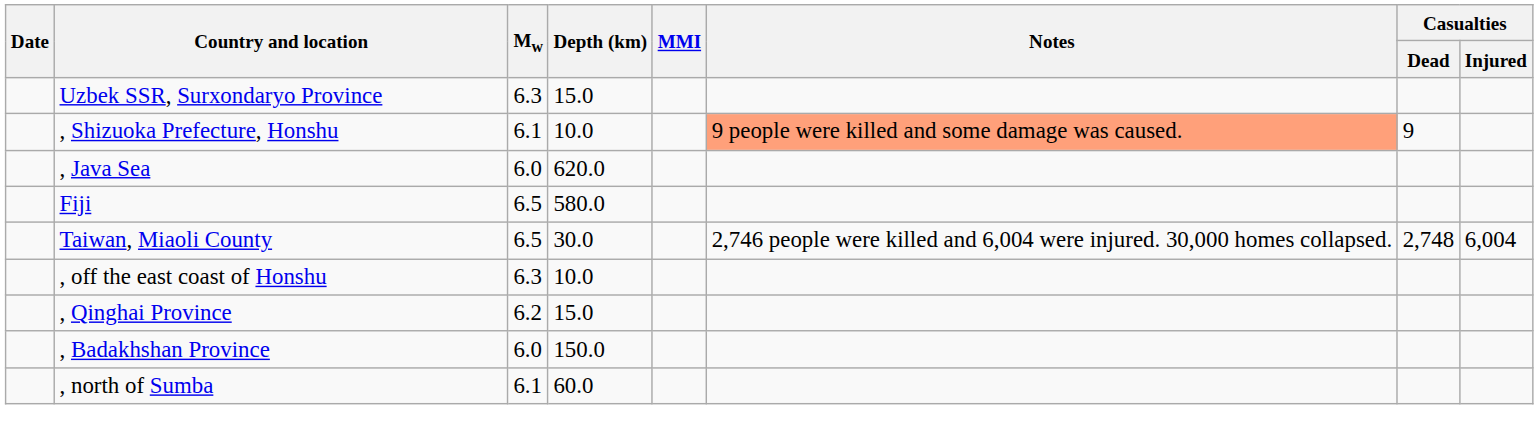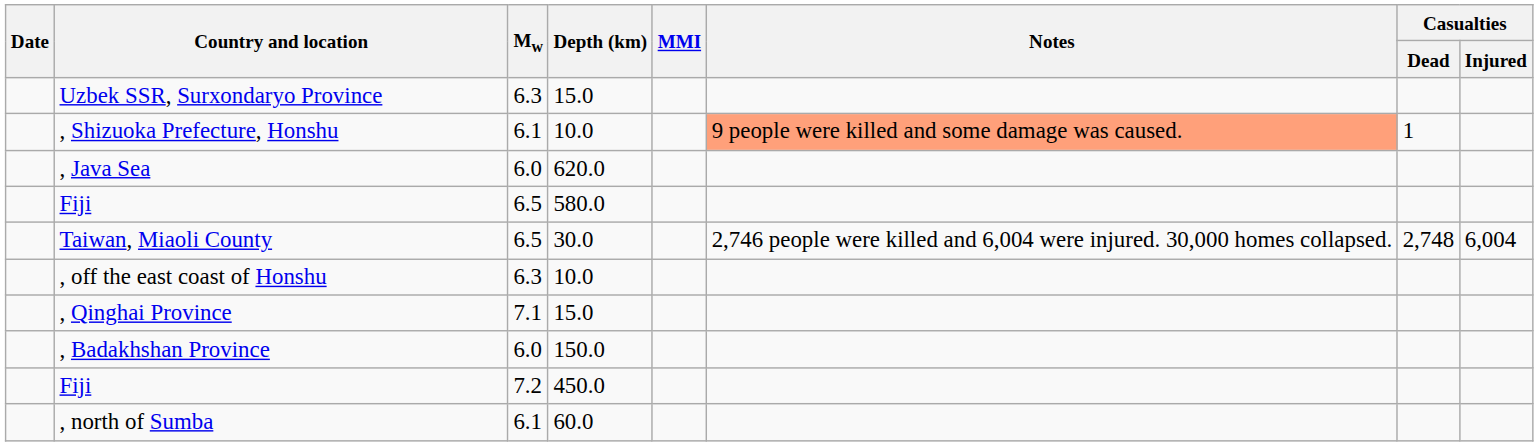, Shizuoka Prefecture, Honshu | Casualties / Dead: 9 -> 1
, Qinghai Province | Mw: 6.2 -> 7.1
+ row: Fiji | 7.2 | 450.0
